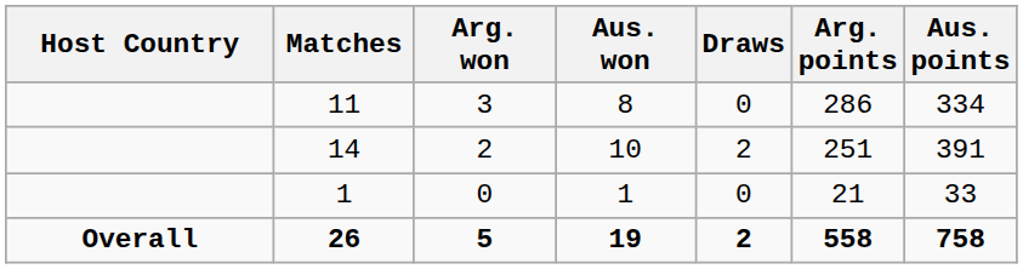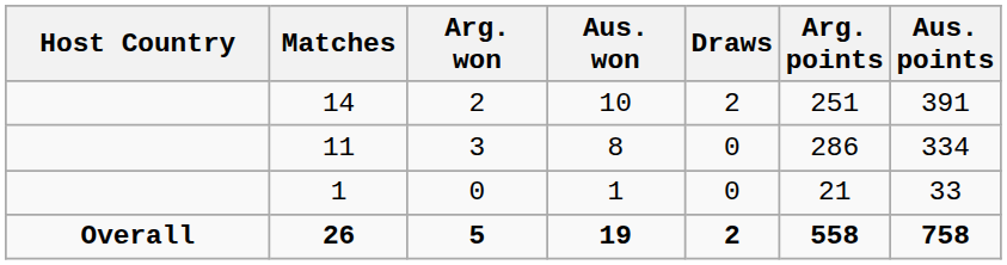rows swapped: 11 <-> 14
